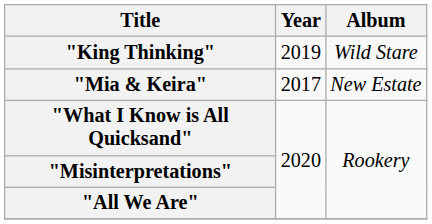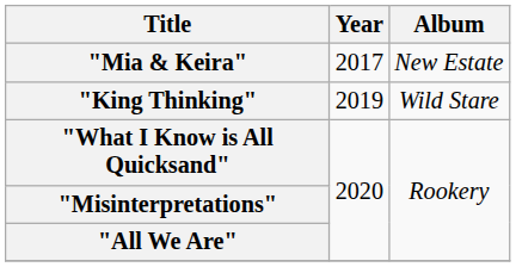rows swapped: "Mia & Keira" <-> "King Thinking"
